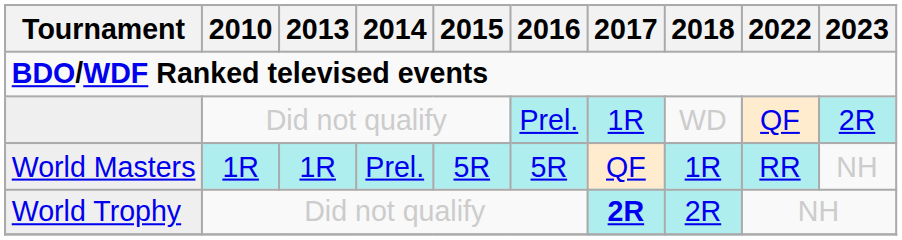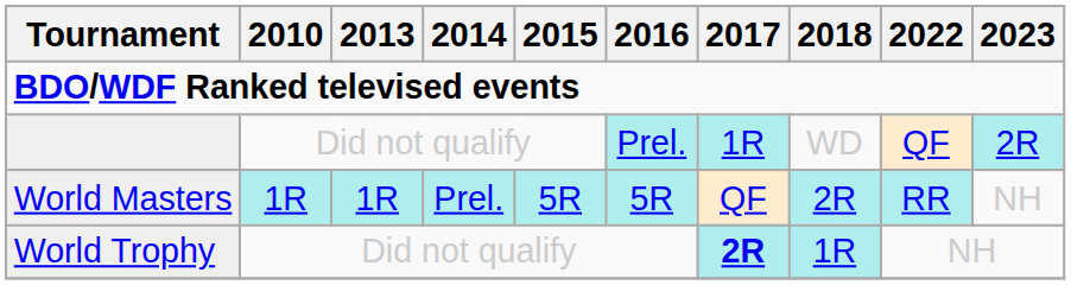World Masters | 2018: 1R -> 2R
World Trophy | 2018: 2R -> 1R
